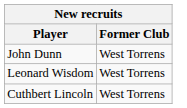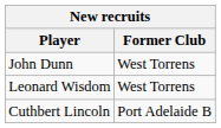Cuthbert Lincoln | Former Club: West Torrens -> Port Adelaide B
